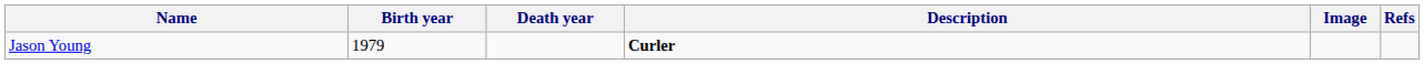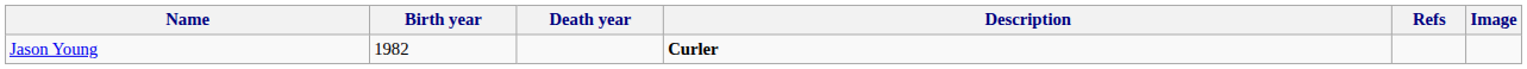columns swapped: Image <-> Refs
Jason Young | Birth year: 1979 -> 1982
